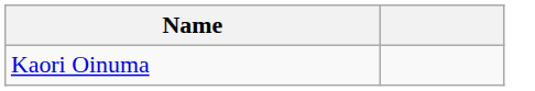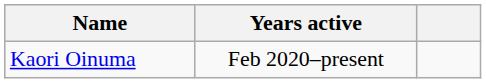+ column: Years active | Feb 2020–present
